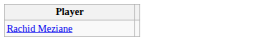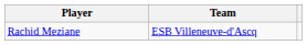+ column: Team | ESB Villeneuve-d'Ascq
